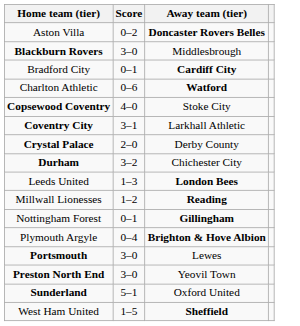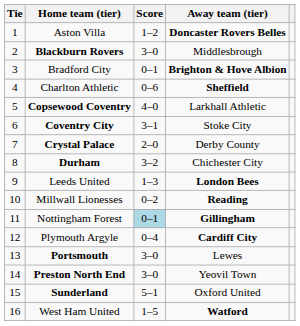+ column: Tie | 1 | 2 | 3 | 4 | 5 | 6 | 7 | 8 | 9 | 10 | 11 | 12 | 13 | 14 | 15 | 16
Aston Villa | Score: 0–2 -> 1–2
Bradford City | Away team (tier): Cardiff City -> Brighton & Hove Albion
Charlton Athletic | Away team (tier): Watford -> Sheffield
Copsewood Coventry | Away team (tier): Stoke City -> Larkhall Athletic
Coventry City | Away team (tier): Larkhall Athletic -> Stoke City
Millwall Lionesses | Score: 1–2 -> 0–2
Nottingham Forest | Score: no background -> lightblue background
Plymouth Argyle | Away team (tier): Brighton & Hove Albion -> Cardiff City
West Ham United | Away team (tier): Sheffield -> Watford
